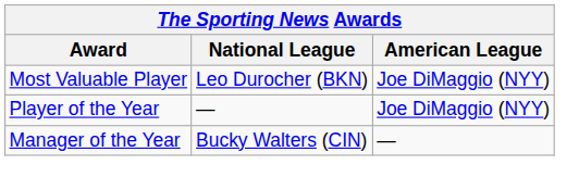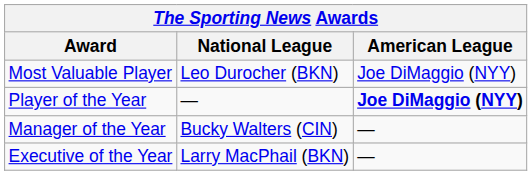Player of the Year | American League: normal -> bold
+ row: Executive of the Year | Larry MacPhail (BKN) | —
